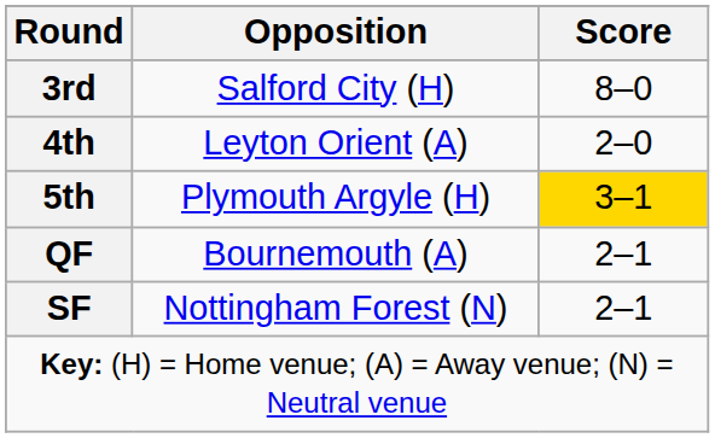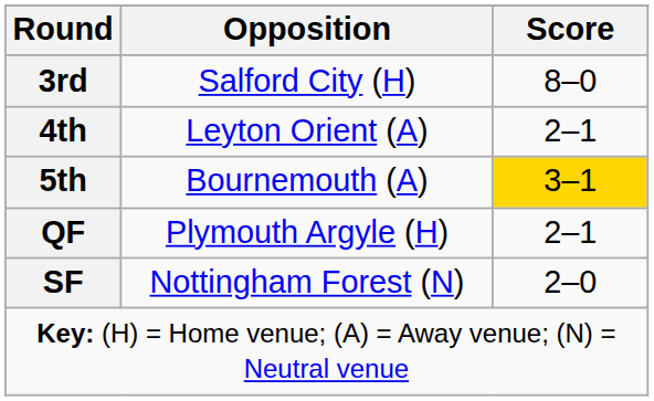4th | Score: 2–0 -> 2–1
5th | Opposition: Plymouth Argyle (H) -> Bournemouth (A)
QF | Opposition: Bournemouth (A) -> Plymouth Argyle (H)
SF | Score: 2–1 -> 2–0
